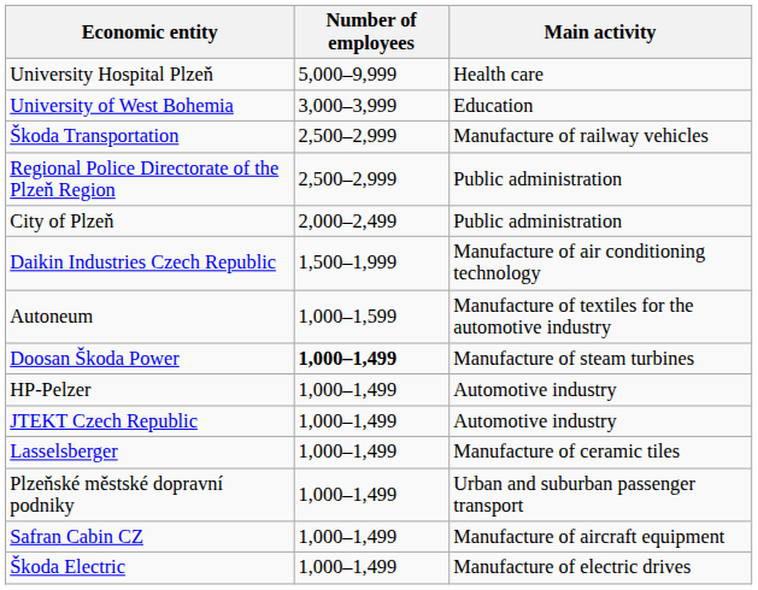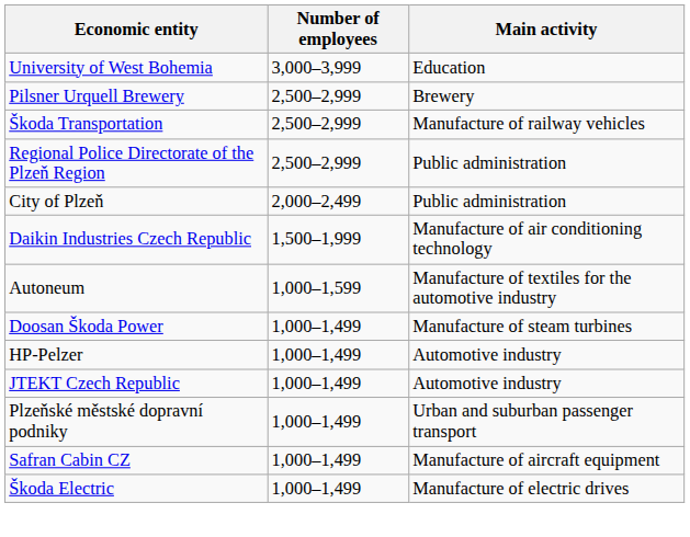- row: University Hospital Plzeň | 5,000–9,999 | Health care
+ row: Pilsner Urquell Brewery | 2,500–2,999 | Brewery
Doosan Škoda Power | Number of employees: bold -> normal
- row: Lasselsberger | 1,000–1,499 | Manufacture of ceramic tiles
